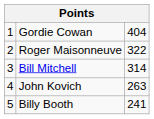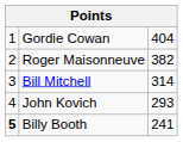Roger Maisonneuve | column 3: 322 -> 382
John Kovich | column 3: 263 -> 293
Billy Booth | column 1: normal -> bold
